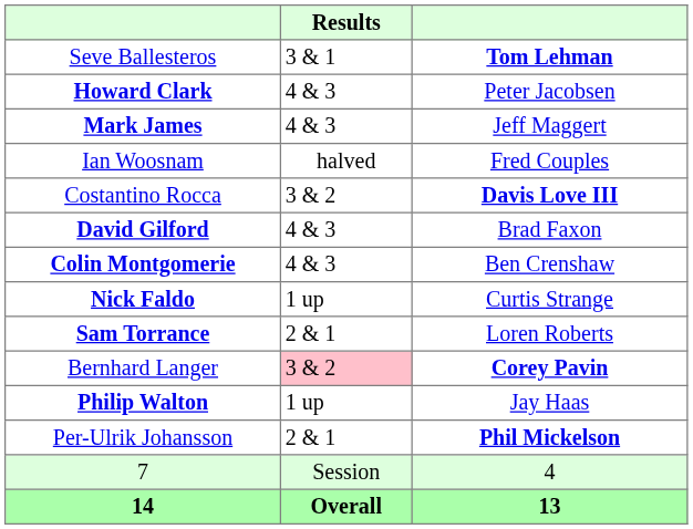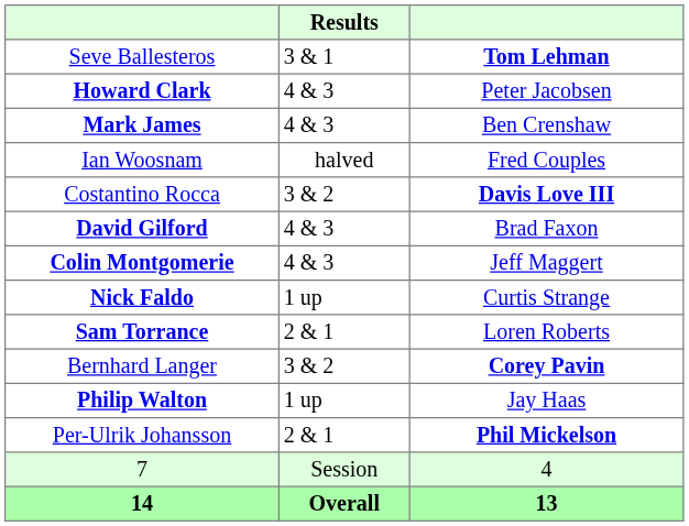Mark James | column 3: Jeff Maggert -> Ben Crenshaw
Colin Montgomerie | column 3: Ben Crenshaw -> Jeff Maggert
Bernhard Langer | Results: pink background -> no background
